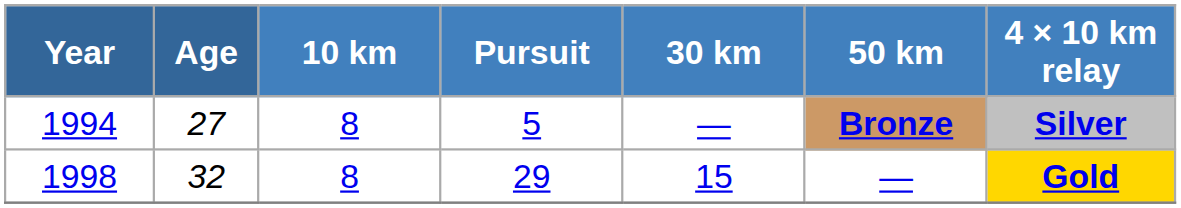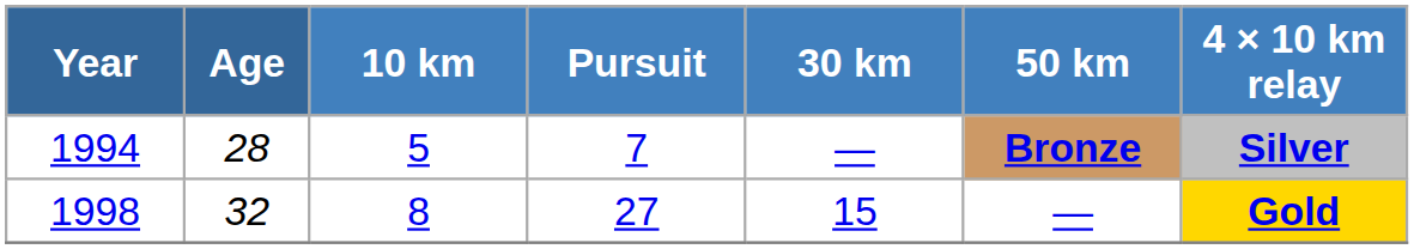1994 | Age: 27 -> 28
1994 | 10 km: 8 -> 5
1994 | Pursuit: 5 -> 7
1998 | Pursuit: 29 -> 27
